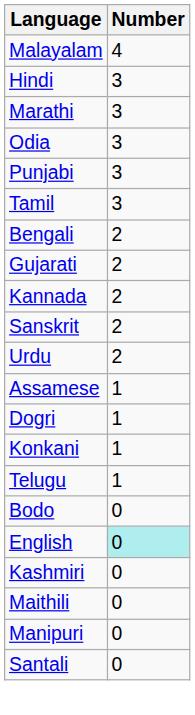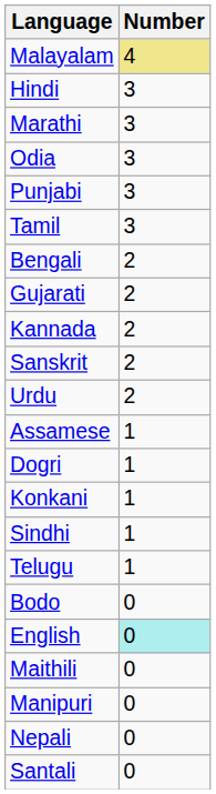Malayalam | Number: no background -> khaki background
+ row: Sindhi | 1
- row: Kashmiri | 0
+ row: Nepali | 0
